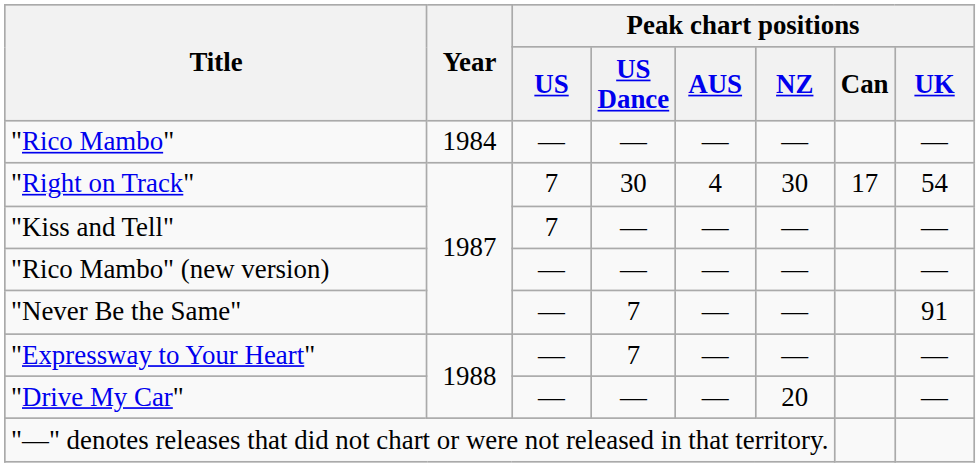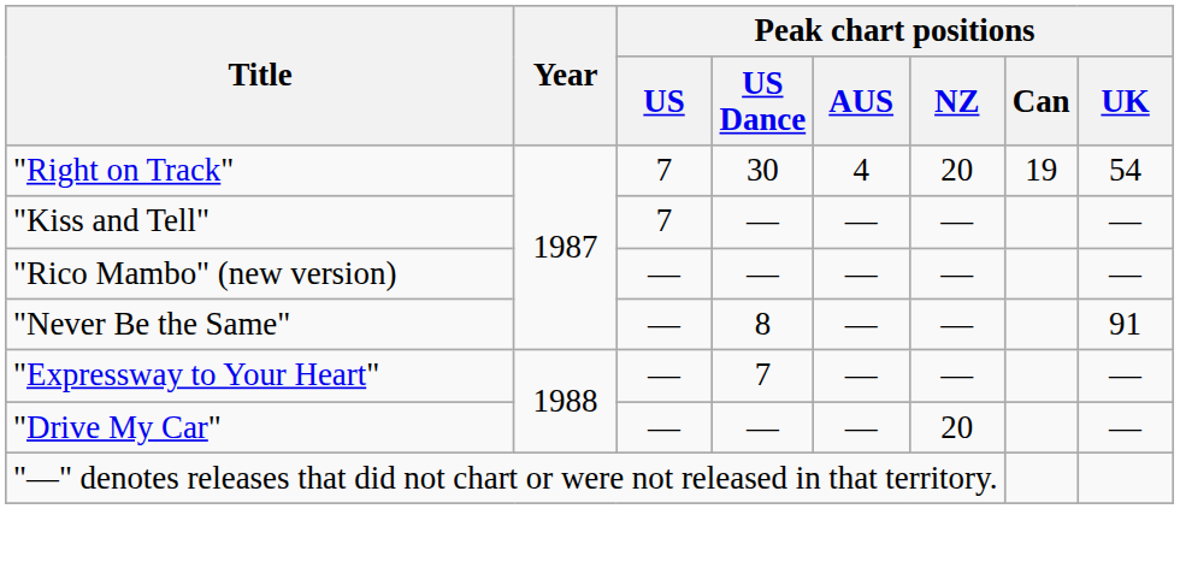- row: "Rico Mambo" | 1984 | — | — | — | — | —
"Right on Track" | Peak chart positions / NZ: 30 -> 20
"Right on Track" | Peak chart positions / Can: 17 -> 19
"Never Be the Same" | Peak chart positions / US Dance: 7 -> 8
